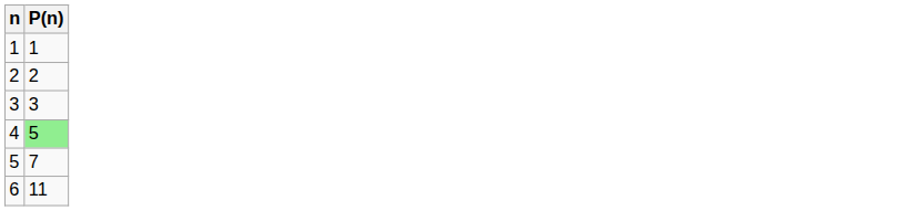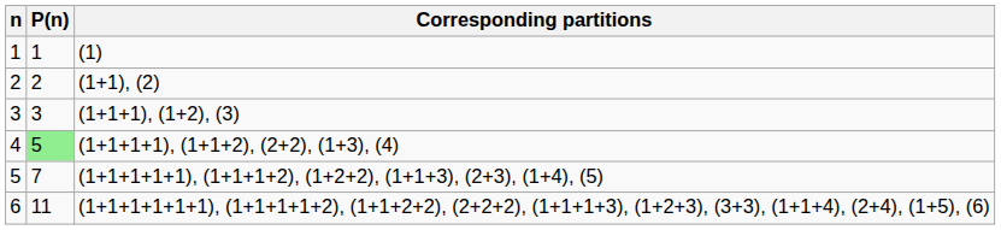+ column: Corresponding partitions | (1) | (1+1), (2) | (1+1+1), (1+2), (3) | (1+1+1+1), (1+1+2), (2+2), (1+3), (4) | (1+1+1+1+1), (1+1+1+2), (1+2+2), (1+1+3), (2+3), (1+4), (5) | (1+1+1+1+1+1), (1+1+1+1+2), (1+1+2+2), (2+2+2), (1+1+1+3), (1+2+3), (3+3), (1+1+4), (2+4), (1+5), (6)
